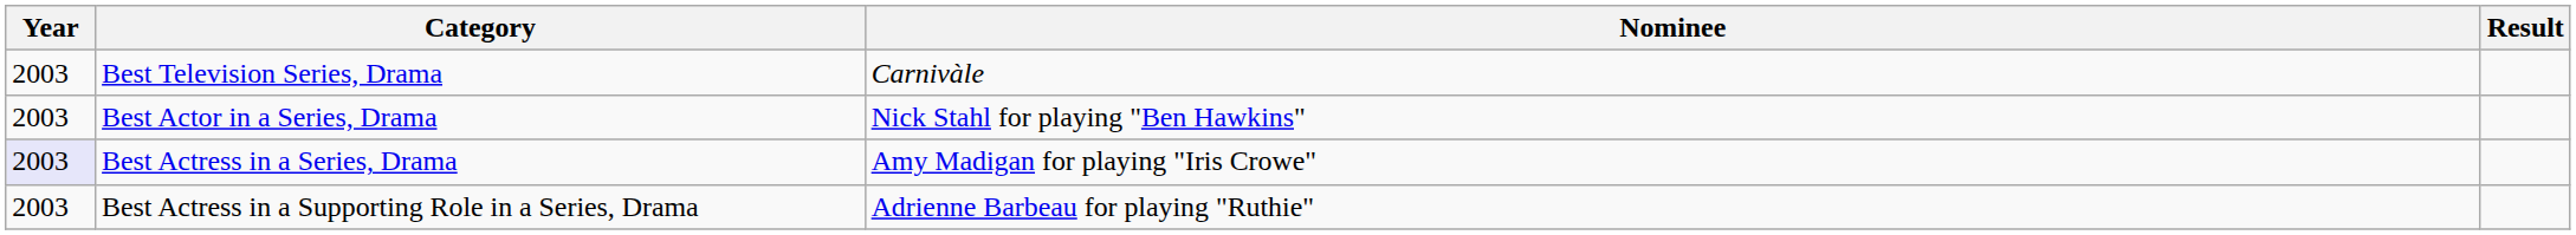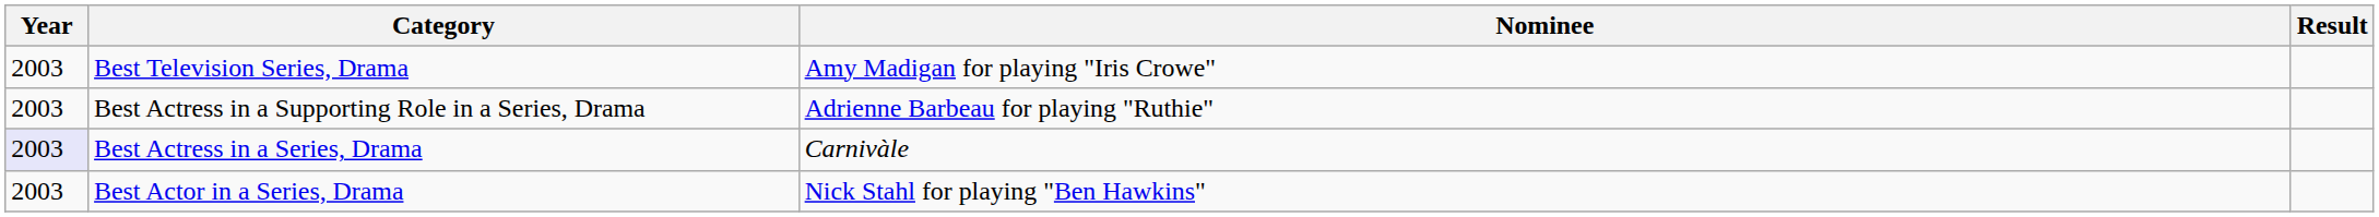Best Television Series, Drama | Nominee: Carnivàle -> Amy Madigan for playing "Iris Crowe"
rows swapped: Best Actor in a Series, Drama <-> Best Actress in a Supporting Role in a Series, Drama
Best Actress in a Series, Drama | Nominee: Amy Madigan for playing "Iris Crowe" -> Carnivàle
